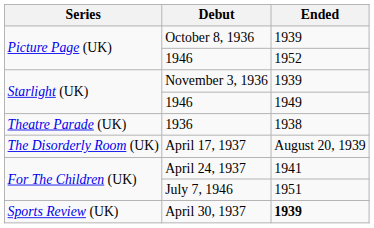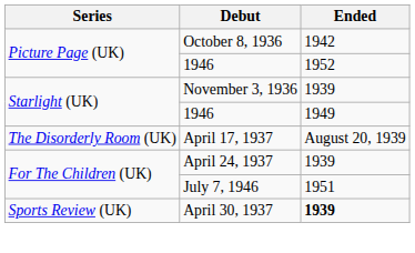October 8, 1936 | Ended: 1939 -> 1942
- row: Theatre Parade (UK) | 1936 | 1938
April 24, 1937 | Ended: 1941 -> 1939
